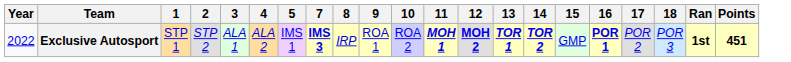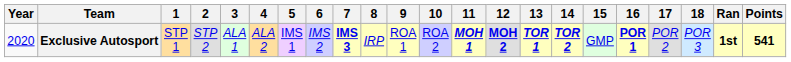+ column: 6 | IMS 2
Exclusive Autosport | Year: 2022 -> 2020
Exclusive Autosport | Points: 451 -> 541
